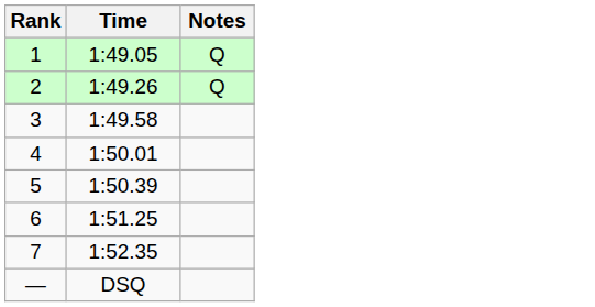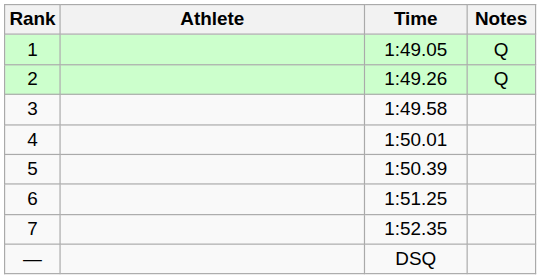+ column: Athlete
